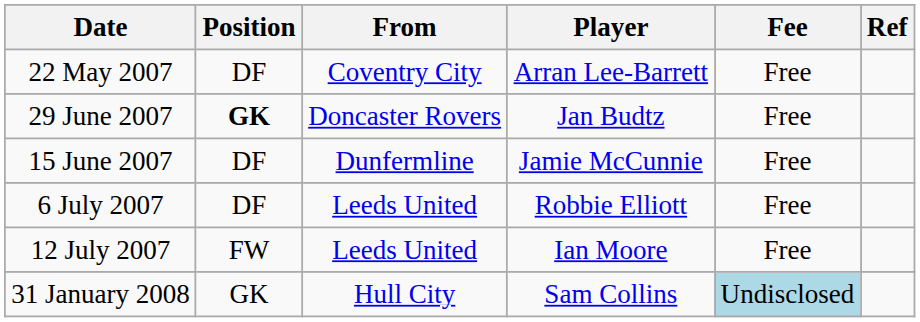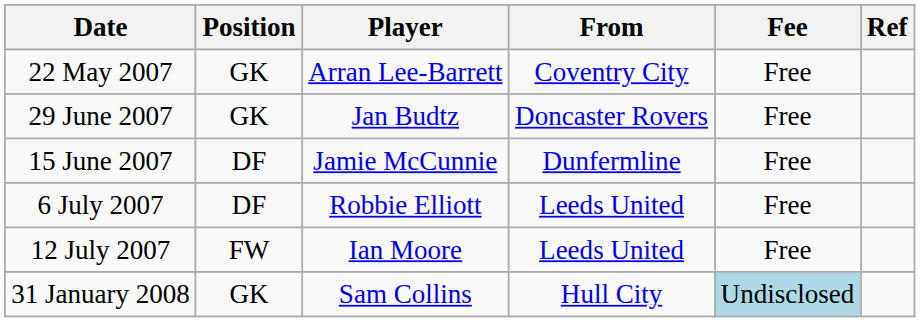columns swapped: Player <-> From
22 May 2007 | Position: DF -> GK
29 June 2007 | Position: bold -> normal
